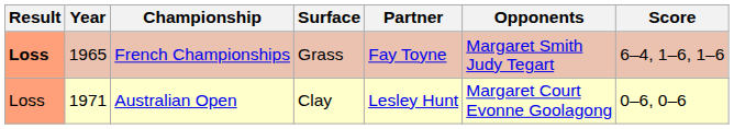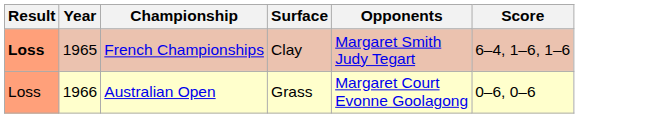- column: Partner | Fay Toyne | Lesley Hunt
French Championships | Surface: Grass -> Clay
Australian Open | Year: 1971 -> 1966
Australian Open | Surface: Clay -> Grass
